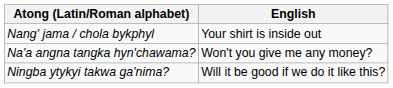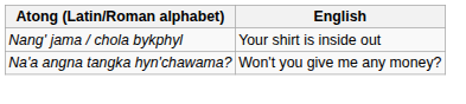- row: Ningba ytykyi takwa ga'nima? | Will it be good if we do it like this?
